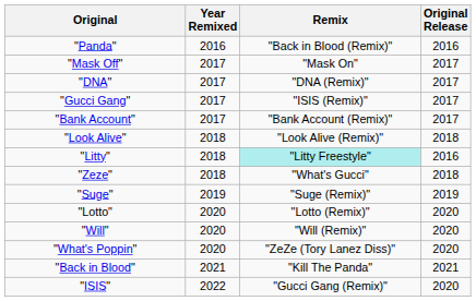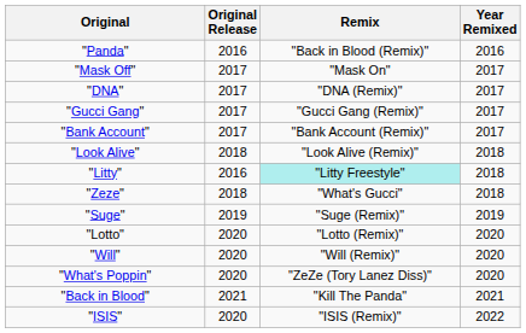columns swapped: Original Release <-> Year Remixed
"Gucci Gang" | Remix: "ISIS (Remix)" -> "Gucci Gang (Remix)"
"ISIS" | Remix: "Gucci Gang (Remix)" -> "ISIS (Remix)"
